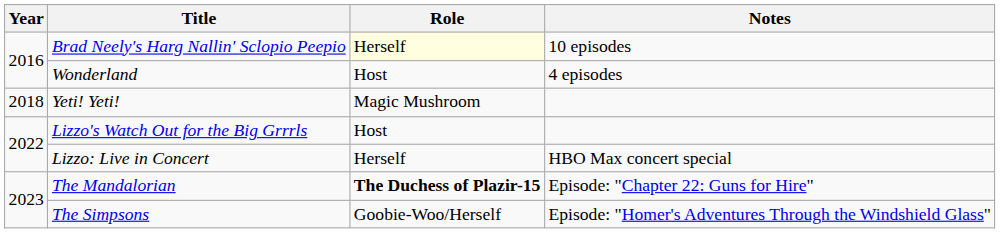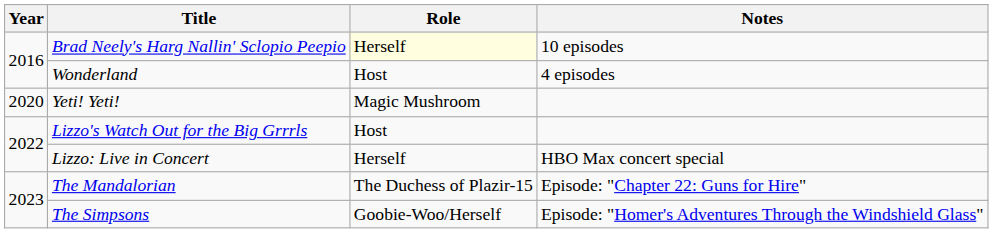Yeti! Yeti! | Year: 2018 -> 2020
The Mandalorian | Role: bold -> normal
